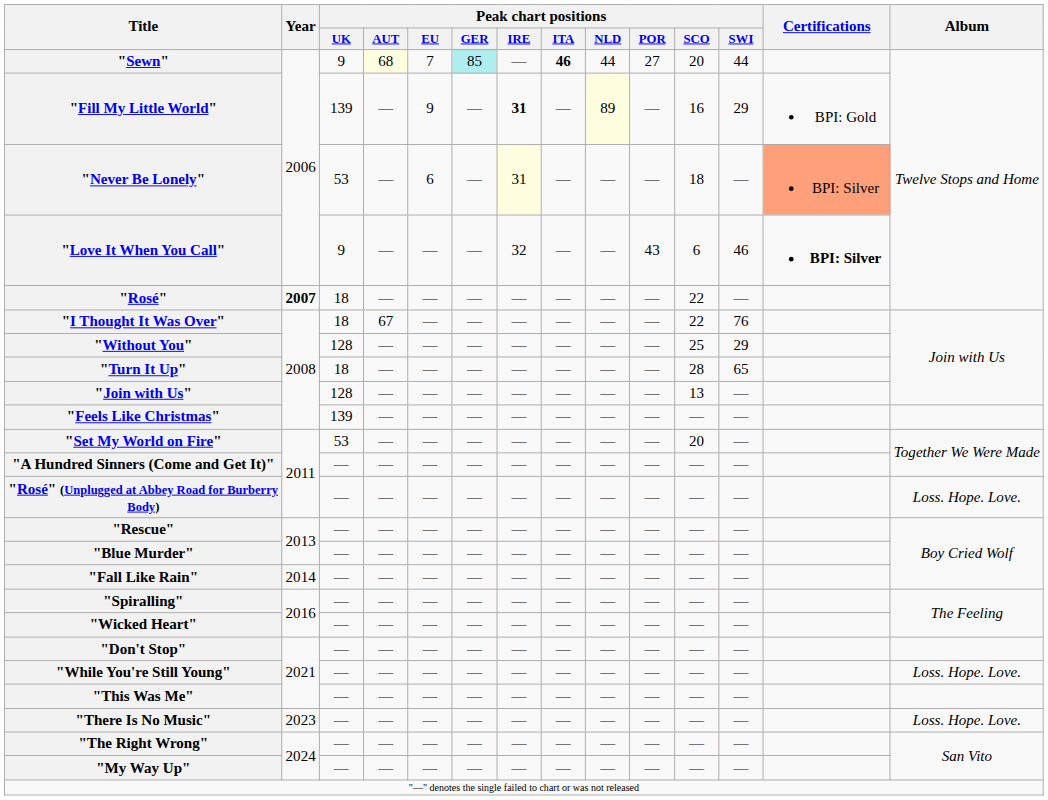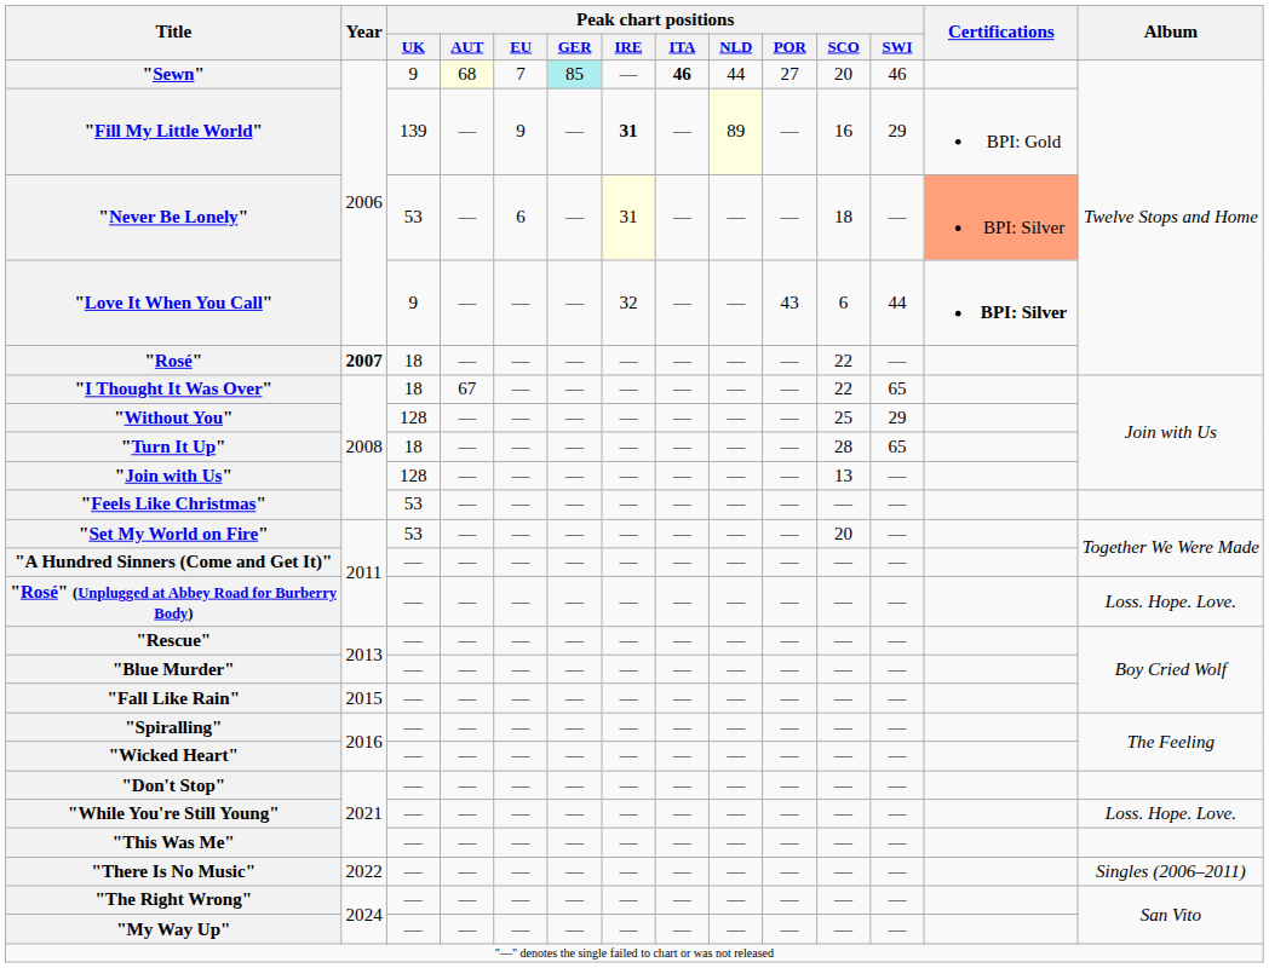"Sewn" | Peak chart positions / SWI: 44 -> 46
"Love It When You Call" | Peak chart positions / SWI: 46 -> 44
"I Thought It Was Over" | Peak chart positions / SWI: 76 -> 65
"Feels Like Christmas" | Peak chart positions / UK: 139 -> 53
"Fall Like Rain" | Year: 2014 -> 2015
"There Is No Music" | Year: 2023 -> 2022
"There Is No Music" | Album: Loss. Hope. Love. -> Singles (2006–2011)
